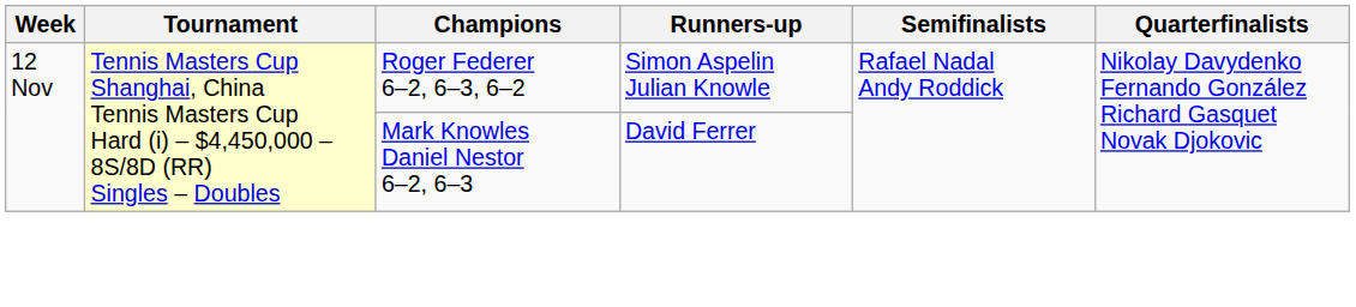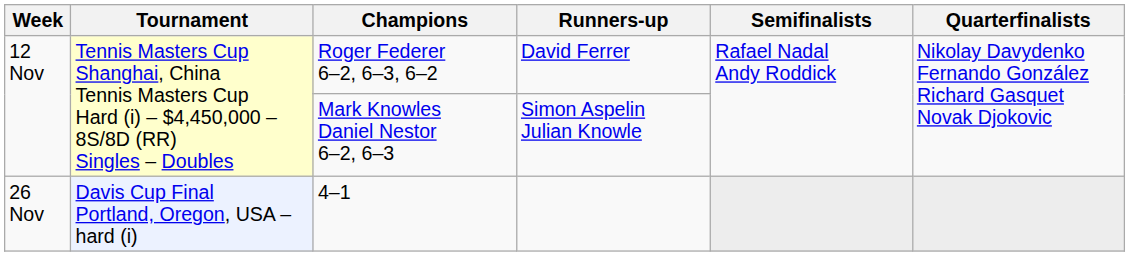Roger Federer 6–2, 6–3, 6–2 | Runners-up: Simon Aspelin Julian Knowle -> David Ferrer
Mark Knowles Daniel Nestor 6–2, 6–3 | Runners-up: David Ferrer -> Simon Aspelin Julian Knowle
+ row: 26 Nov | Davis Cup Final Portland, Oregon, USA – hard (i) | 4–1
